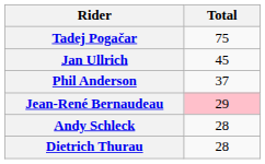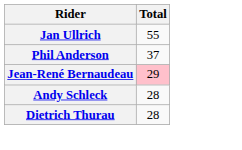- row: Tadej Pogačar | 75
Jan Ullrich | Total: 45 -> 55
